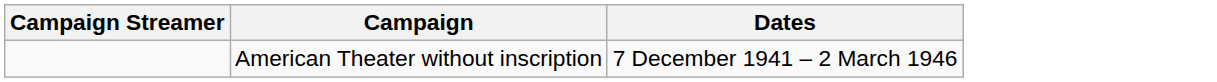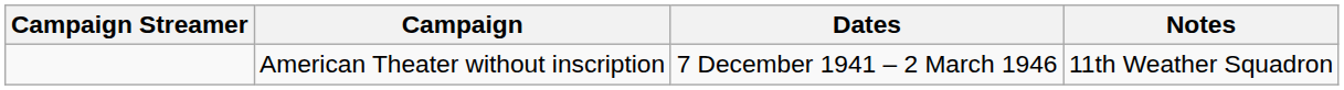+ column: Notes | 11th Weather Squadron
